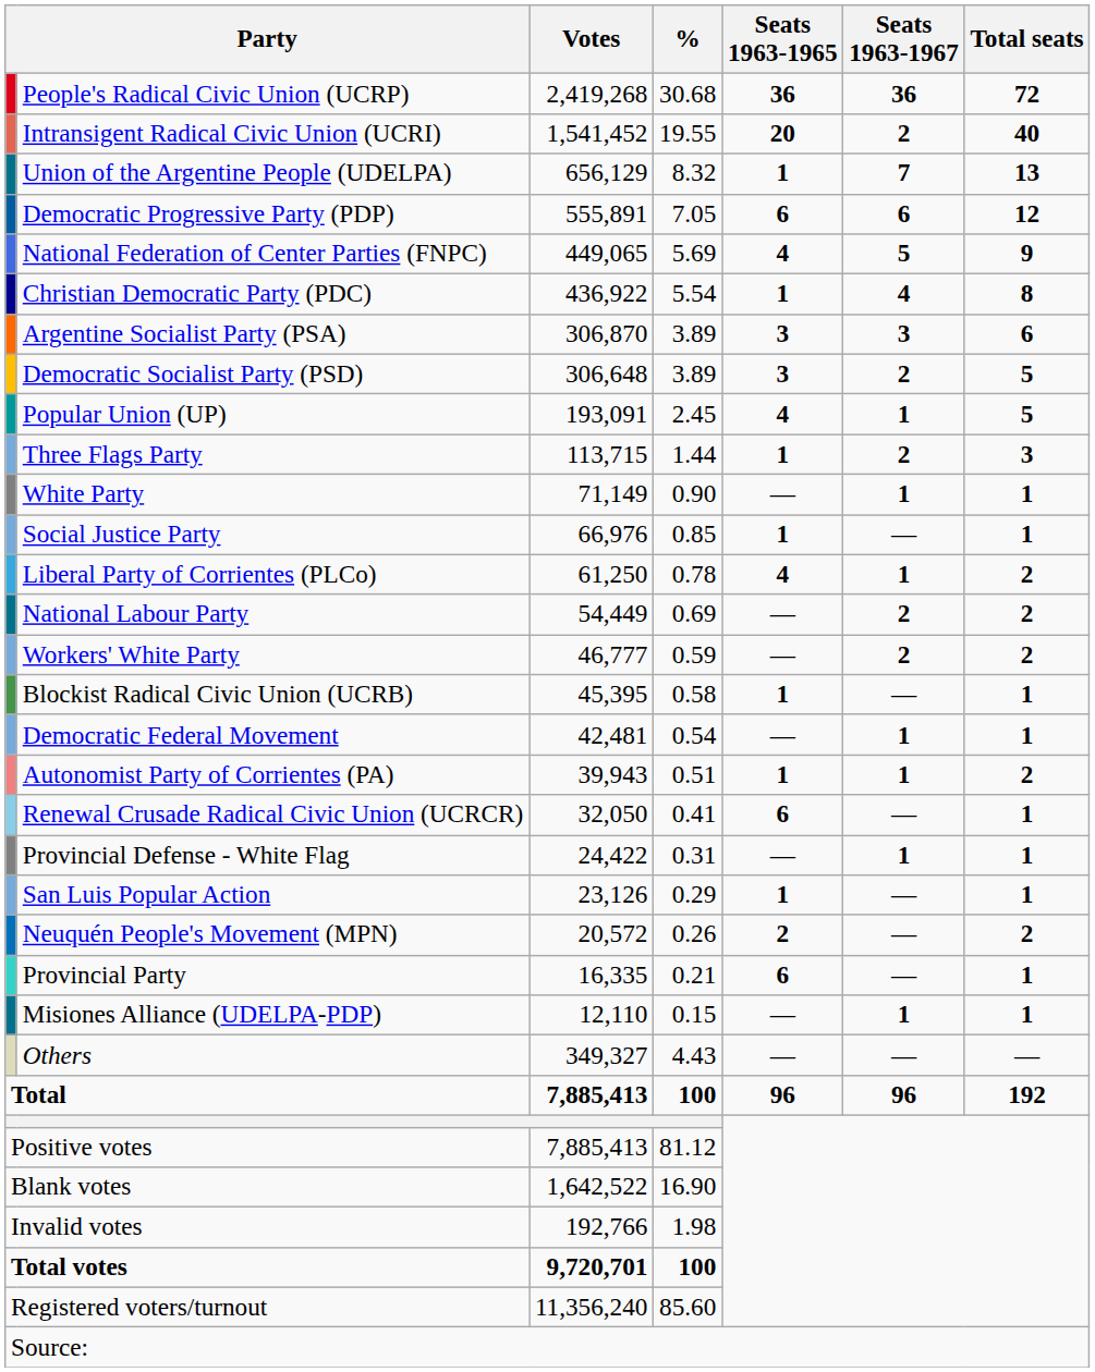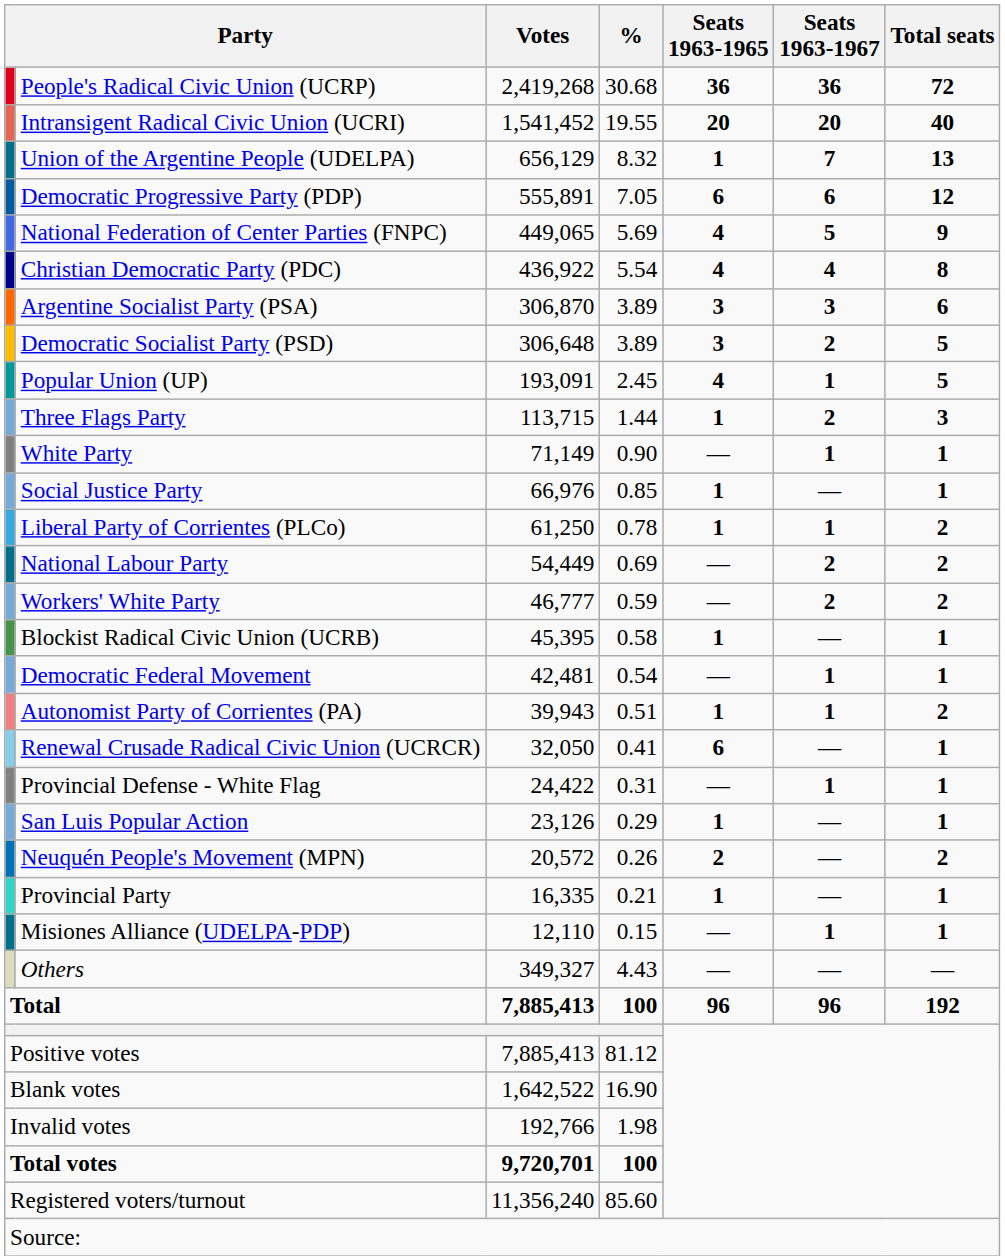Intransigent Radical Civic Union (UCRI) | Seats 1963-1967: 2 -> 20
Christian Democratic Party (PDC) | Seats 1963-1965: 1 -> 4
Liberal Party of Corrientes (PLCo) | Seats 1963-1965: 4 -> 1
Provincial Party | Seats 1963-1965: 6 -> 1
